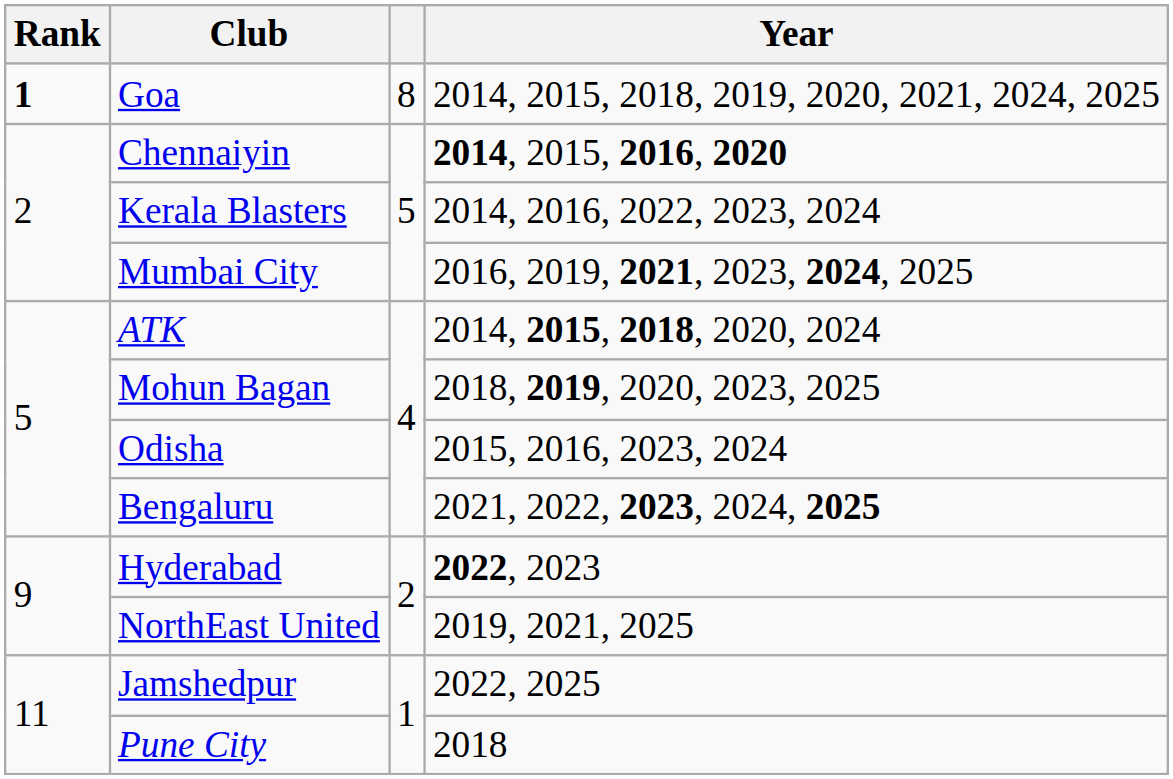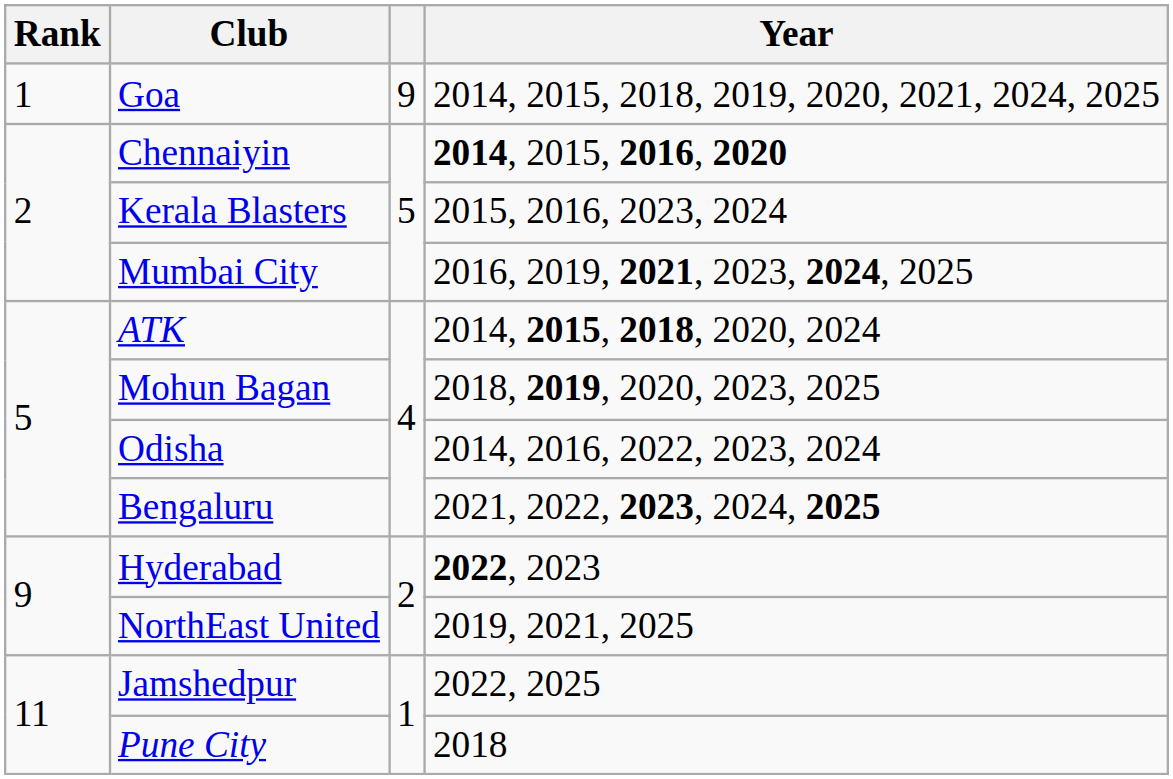Goa | Rank: bold -> normal
Goa | column 3: 8 -> 9
Kerala Blasters | Year: 2014, 2016, 2022, 2023, 2024 -> 2015, 2016, 2023, 2024
Odisha | Year: 2015, 2016, 2023, 2024 -> 2014, 2016, 2022, 2023, 2024
